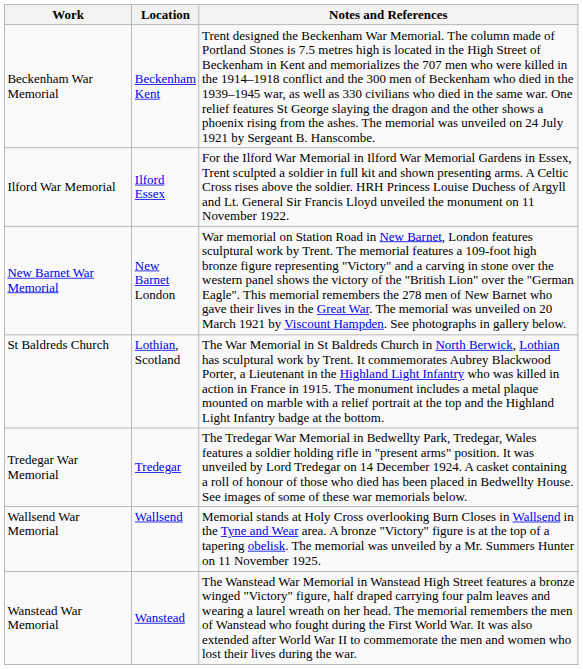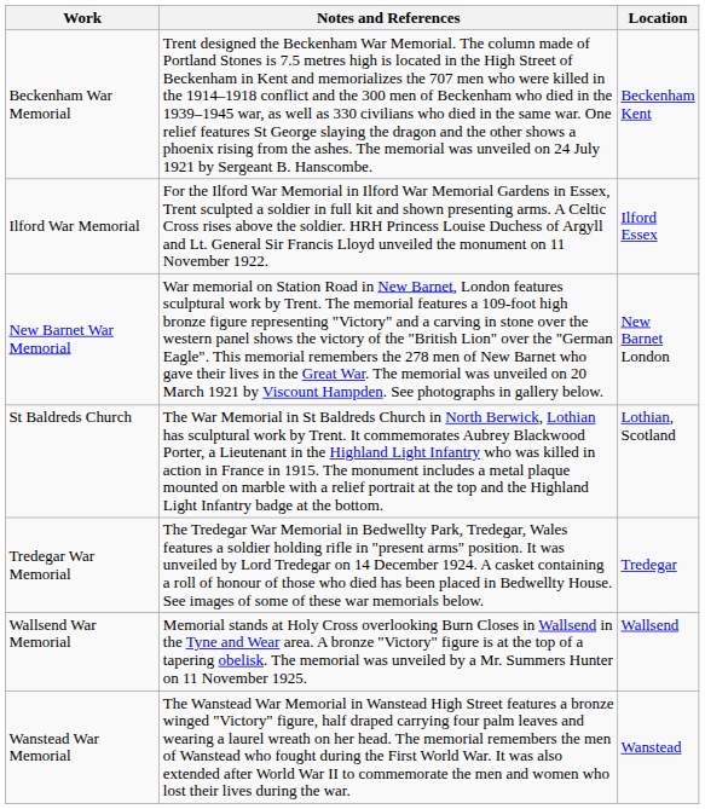columns swapped: Location <-> Notes and References
